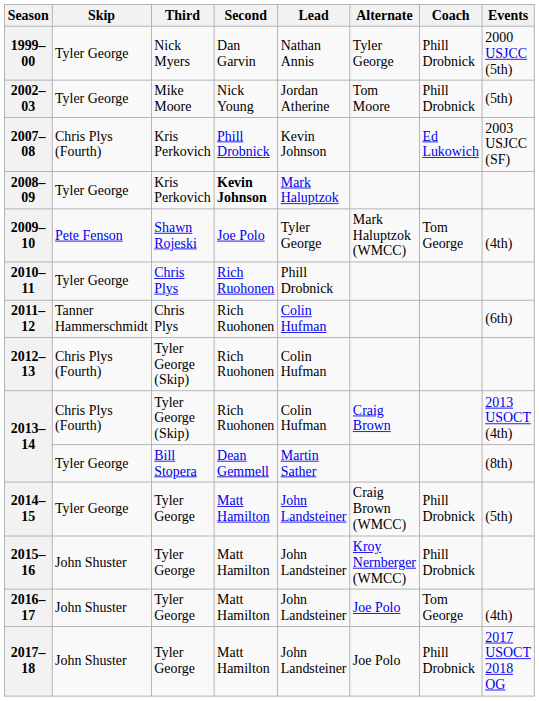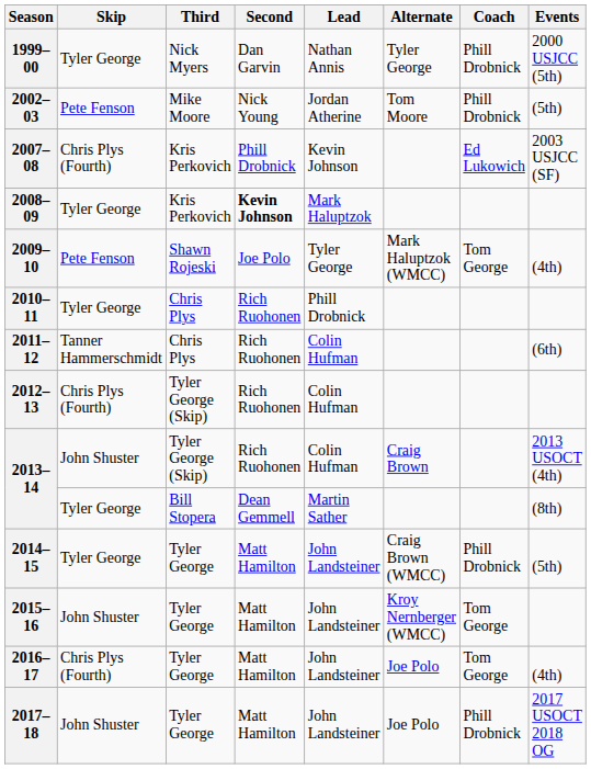2002–03 | Skip: Tyler George -> Pete Fenson
2013–14 / Tyler George (Skip) | Skip: Chris Plys (Fourth) -> John Shuster
2015–16 | Coach: Phill Drobnick -> Tom George
2016–17 | Skip: John Shuster -> Chris Plys (Fourth)
